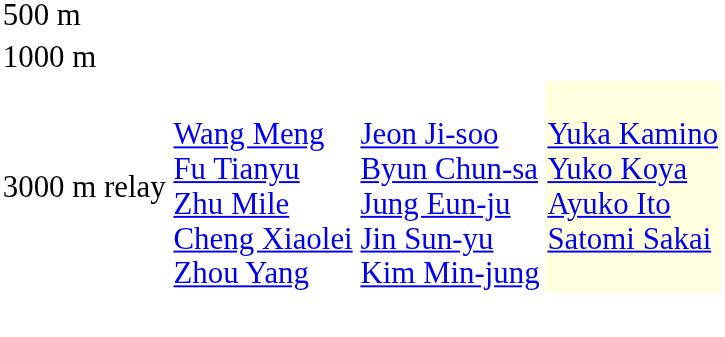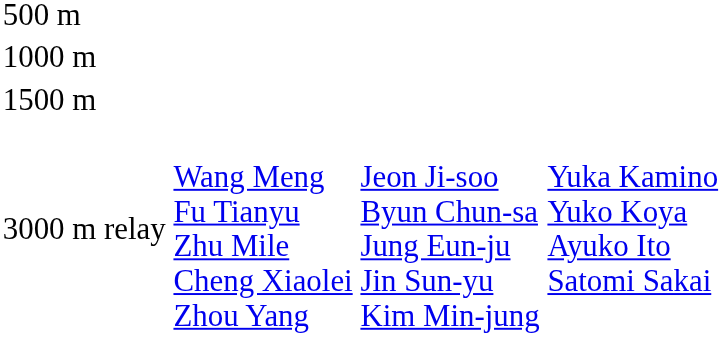+ row: 1500 m
3000 m relay | column 4: lightyellow background -> no background
